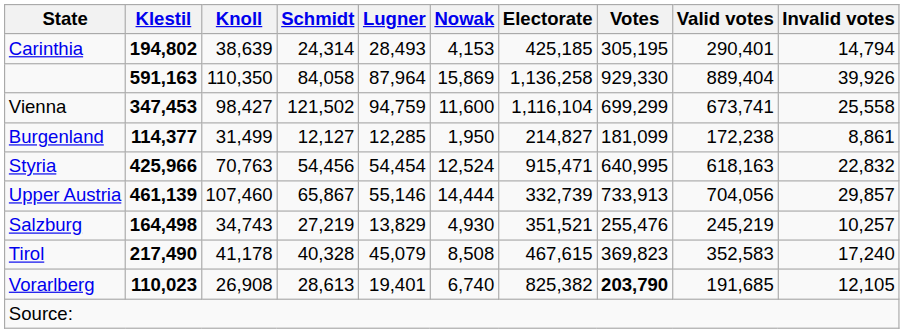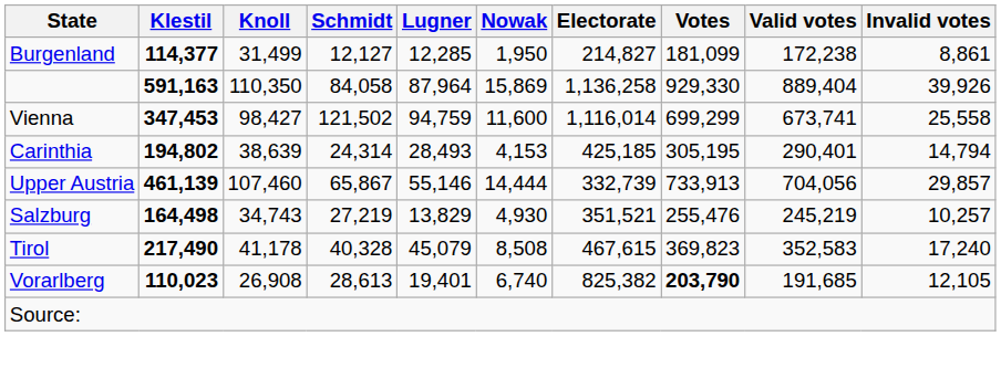rows swapped: Burgenland <-> Carinthia
Vienna | Electorate: 1,116,104 -> 1,116,014
- row: Styria | 425,966 | 70,763 | 54,456 | 54,454 | 12,524 | 915,471 | 640,995 | 618,163 | 22,832
